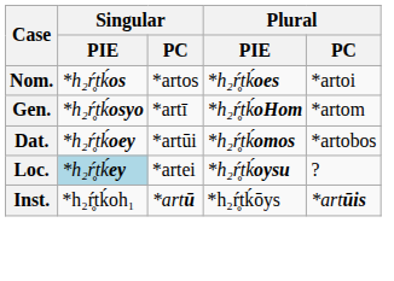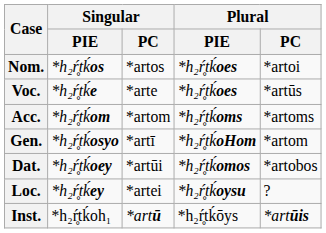+ row: Voc. | *h₂ŕ̥tḱe | *arte | *h₂ŕ̥tḱoes | *artūs
+ row: Acc. | *h₂ŕ̥tḱom | *artom | *h₂ŕ̥tḱoms | *artoms
Loc. | Singular / PIE: lightblue background -> no background
